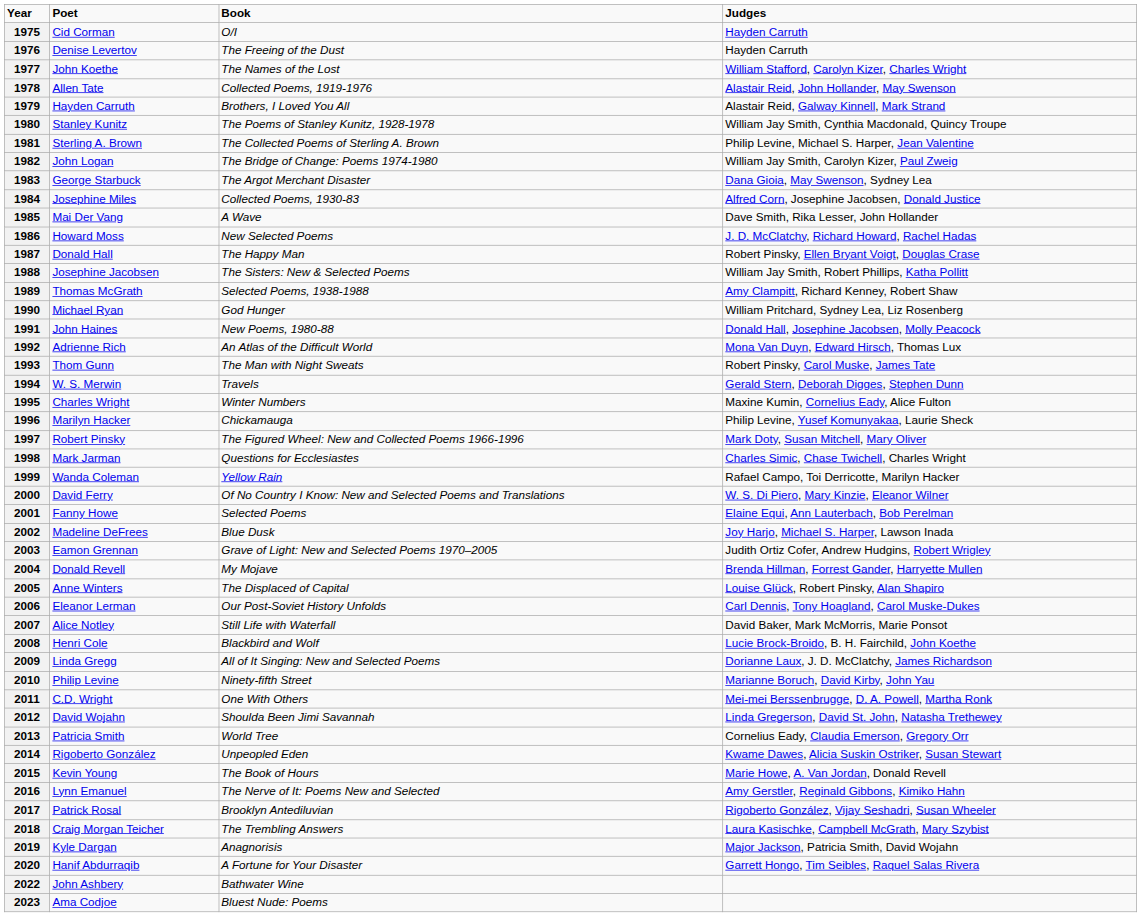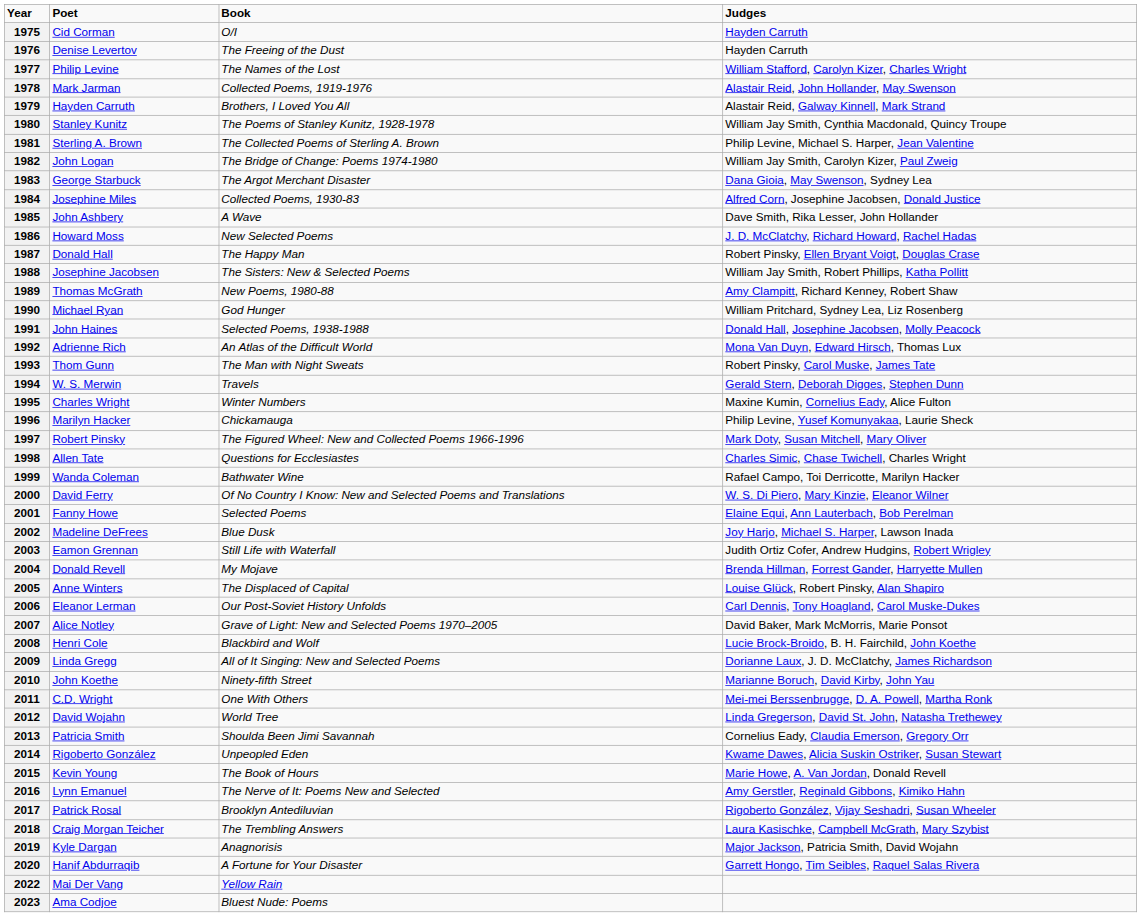1977 | Poet: John Koethe -> Philip Levine
1978 | Poet: Allen Tate -> Mark Jarman
1985 | Poet: Mai Der Vang -> John Ashbery
1989 | Book: Selected Poems, 1938-1988 -> New Poems, 1980-88
1991 | Book: New Poems, 1980-88 -> Selected Poems, 1938-1988
1998 | Poet: Mark Jarman -> Allen Tate
1999 | Book: Yellow Rain -> Bathwater Wine
2003 | Book: Grave of Light: New and Selected Poems 1970–2005 -> Still Life with Waterfall
2007 | Book: Still Life with Waterfall -> Grave of Light: New and Selected Poems 1970–2005
2010 | Poet: Philip Levine -> John Koethe
2012 | Book: Shoulda Been Jimi Savannah -> World Tree
2013 | Book: World Tree -> Shoulda Been Jimi Savannah
2022 | Poet: John Ashbery -> Mai Der Vang
2022 | Book: Bathwater Wine -> Yellow Rain
